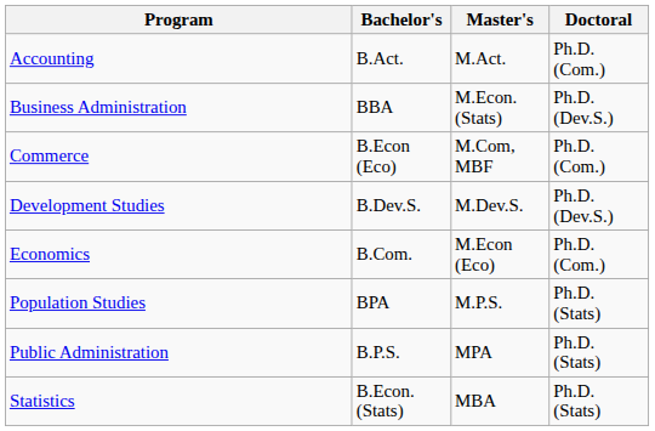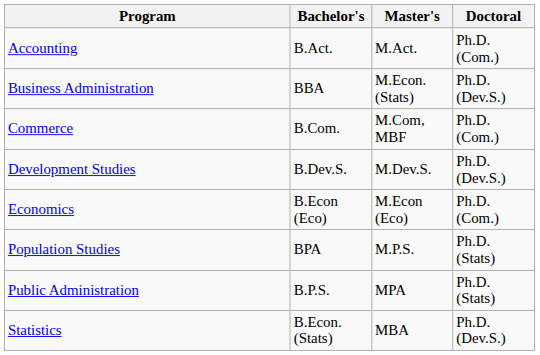Commerce | Bachelor's: B.Econ (Eco) -> B.Com.
Economics | Bachelor's: B.Com. -> B.Econ (Eco)
Statistics | Doctoral: Ph.D. (Stats) -> Ph.D. (Dev.S.)
